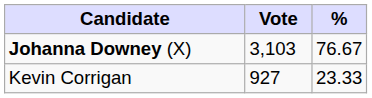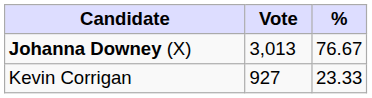Johanna Downey (X) | Vote: 3,103 -> 3,013
